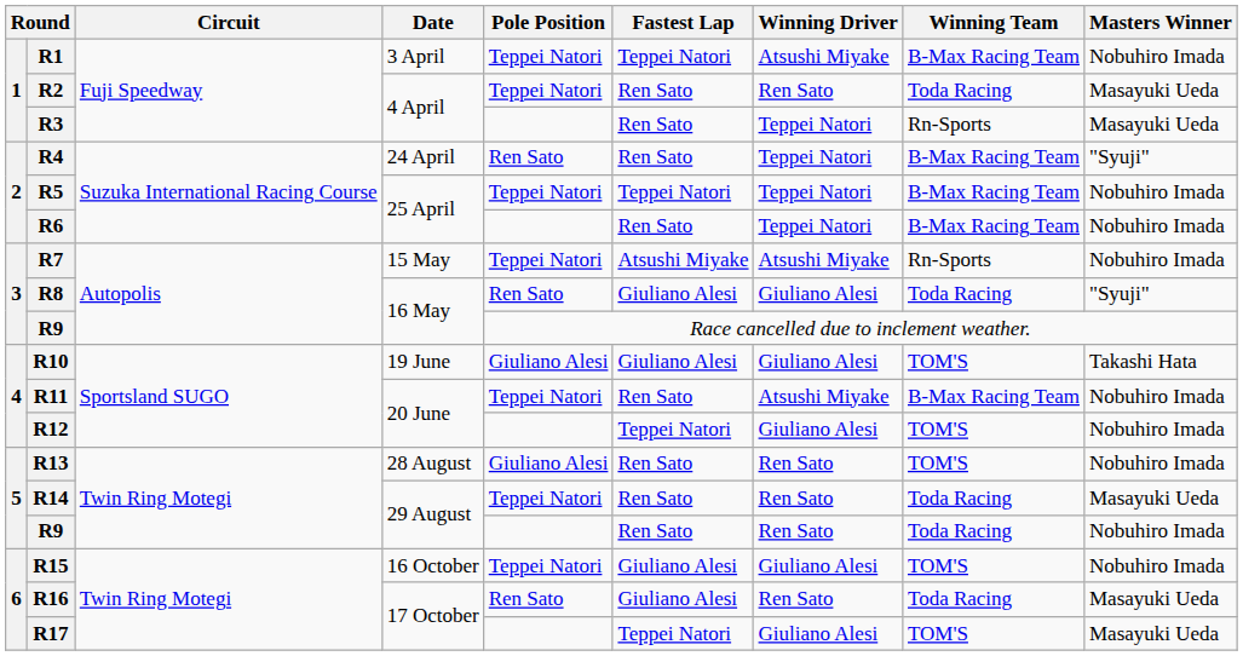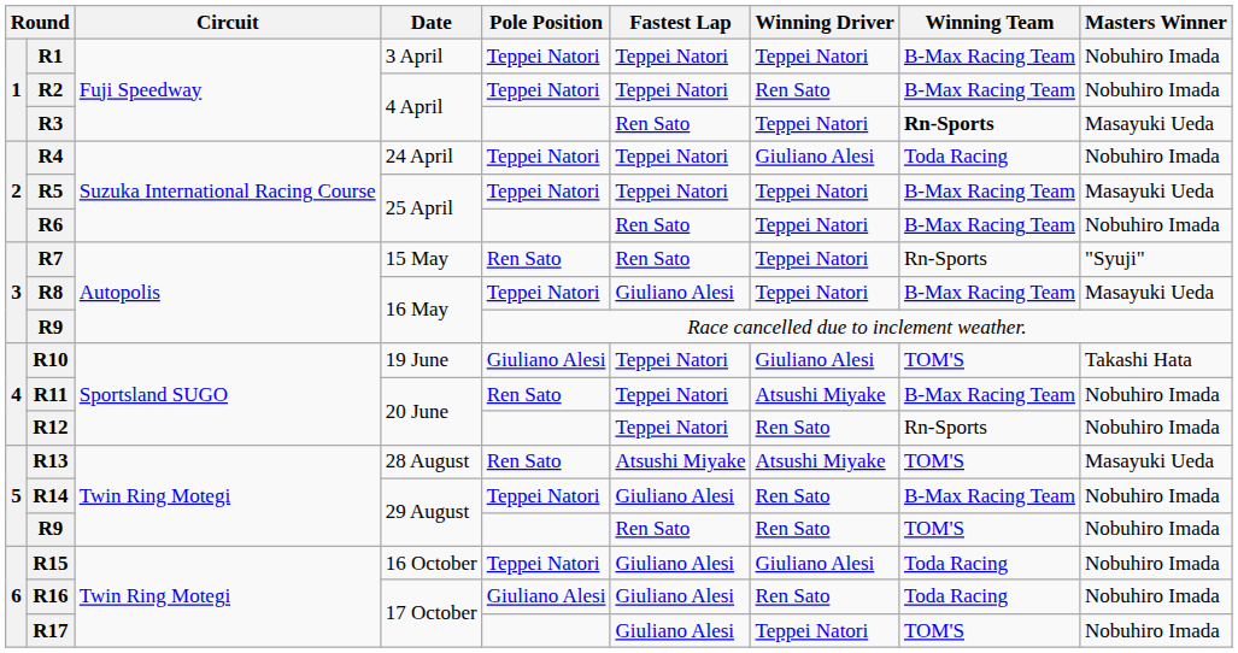R1 | Winning Driver: Atsushi Miyake -> Teppei Natori
R2 | Fastest Lap: Ren Sato -> Teppei Natori
R2 | Winning Team: Toda Racing -> B-Max Racing Team
R2 | Masters Winner: Masayuki Ueda -> Nobuhiro Imada
R3 | Winning Team: normal -> bold
R4 | Pole Position: Ren Sato -> Teppei Natori
R4 | Fastest Lap: Ren Sato -> Teppei Natori
R4 | Winning Driver: Teppei Natori -> Giuliano Alesi
R4 | Winning Team: B-Max Racing Team -> Toda Racing
R4 | Masters Winner: "Syuji" -> Nobuhiro Imada
R5 | Masters Winner: Nobuhiro Imada -> Masayuki Ueda
R7 | Pole Position: Teppei Natori -> Ren Sato
R7 | Fastest Lap: Atsushi Miyake -> Ren Sato
R7 | Winning Driver: Atsushi Miyake -> Teppei Natori
R7 | Masters Winner: Nobuhiro Imada -> "Syuji"
R8 | Pole Position: Ren Sato -> Teppei Natori
R8 | Winning Driver: Giuliano Alesi -> Teppei Natori
R8 | Winning Team: Toda Racing -> B-Max Racing Team
R8 | Masters Winner: "Syuji" -> Masayuki Ueda
R10 | Fastest Lap: Giuliano Alesi -> Teppei Natori
R11 | Pole Position: Teppei Natori -> Ren Sato
R11 | Fastest Lap: Ren Sato -> Teppei Natori
R12 | Winning Driver: Giuliano Alesi -> Ren Sato
R12 | Winning Team: TOM'S -> Rn-Sports
R13 | Pole Position: Giuliano Alesi -> Ren Sato
R13 | Fastest Lap: Ren Sato -> Atsushi Miyake
R13 | Winning Driver: Ren Sato -> Atsushi Miyake
R13 | Masters Winner: Nobuhiro Imada -> Masayuki Ueda
R14 | Fastest Lap: Ren Sato -> Giuliano Alesi
R14 | Winning Team: Toda Racing -> B-Max Racing Team
R14 | Masters Winner: Masayuki Ueda -> Nobuhiro Imada
R9 / 29 August | Winning Team: Toda Racing -> TOM'S
R15 | Winning Team: TOM'S -> Toda Racing
R16 | Pole Position: Ren Sato -> Giuliano Alesi
R16 | Masters Winner: Masayuki Ueda -> Nobuhiro Imada
R17 | Fastest Lap: Teppei Natori -> Giuliano Alesi
R17 | Winning Driver: Giuliano Alesi -> Teppei Natori
R17 | Masters Winner: Masayuki Ueda -> Nobuhiro Imada
